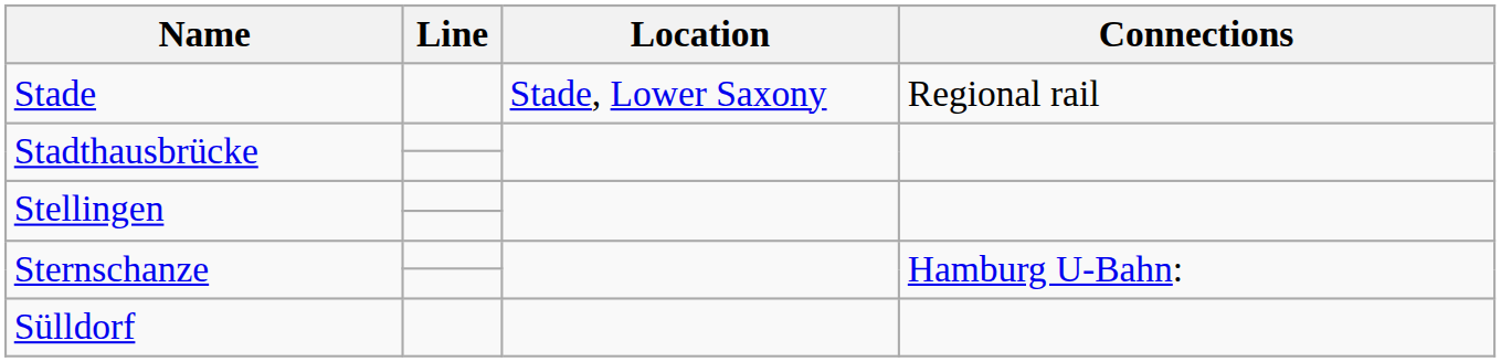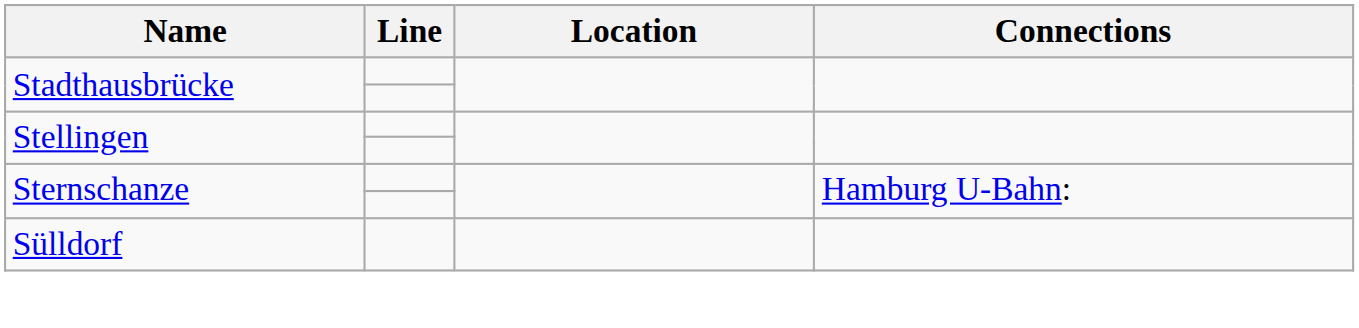- row: Stade | Stade, Lower Saxony | Regional rail
